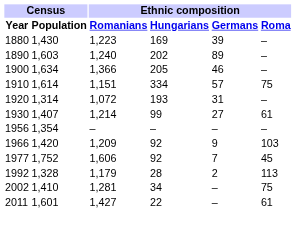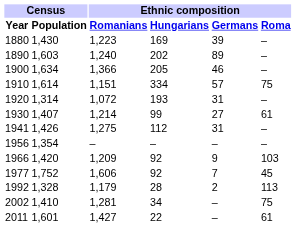+ row: 1941 | 1,426 | 1,275 | 112 | 31 | –
